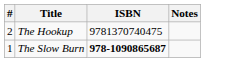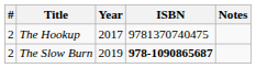+ column: Year | 2017 | 2019
The Slow Burn | #: 1 -> 2
